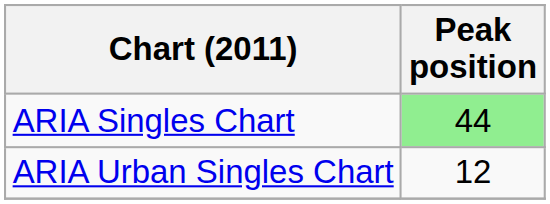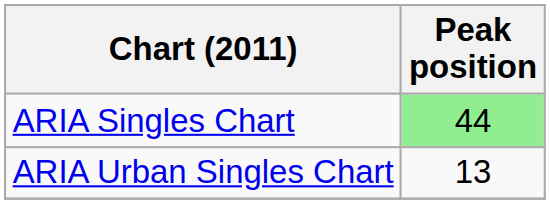ARIA Urban Singles Chart | Peak position: 12 -> 13
